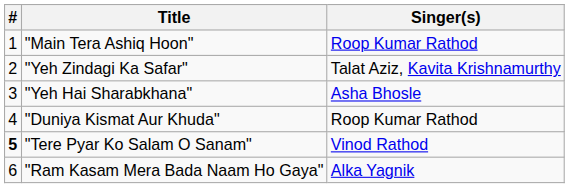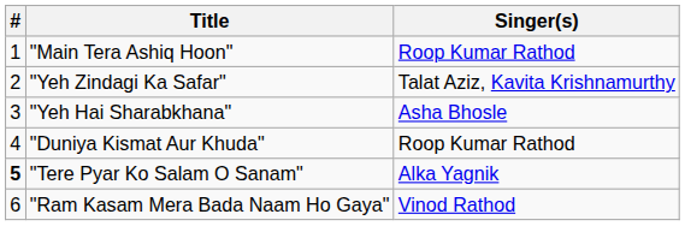"Tere Pyar Ko Salam O Sanam" | Singer(s): Vinod Rathod -> Alka Yagnik
"Ram Kasam Mera Bada Naam Ho Gaya" | Singer(s): Alka Yagnik -> Vinod Rathod
